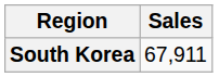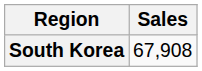South Korea | Sales: 67,911 -> 67,908
